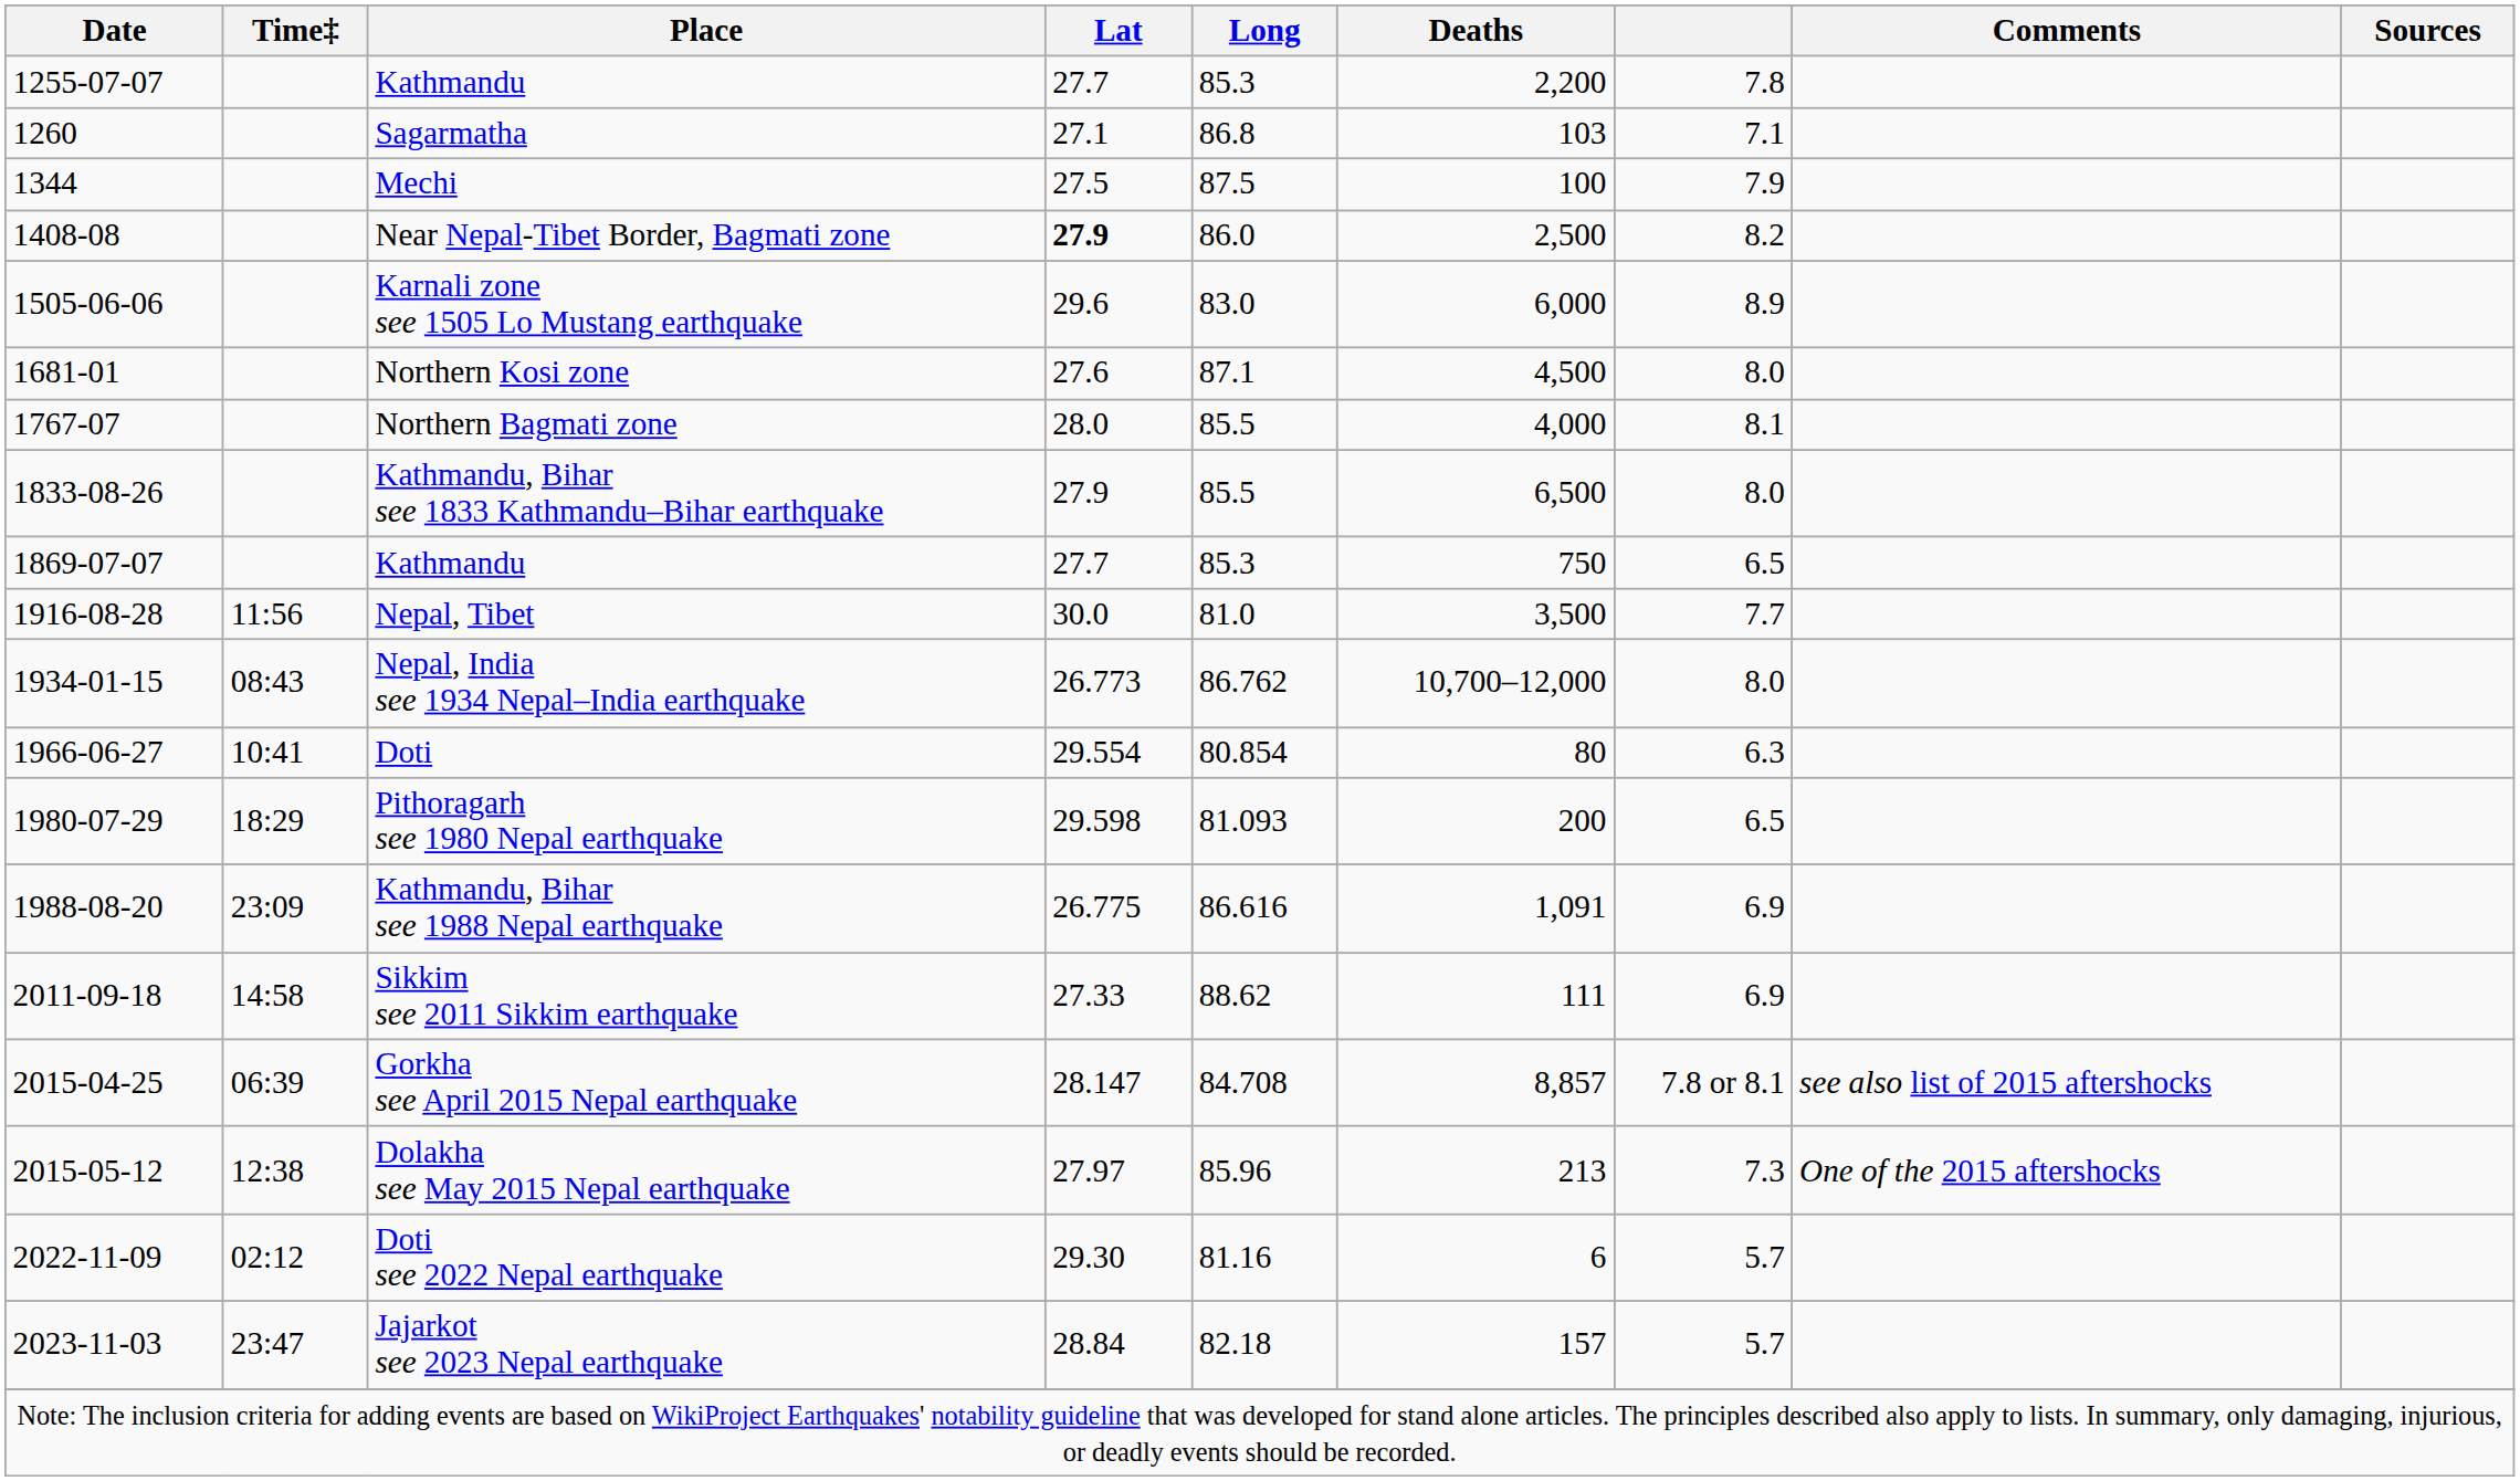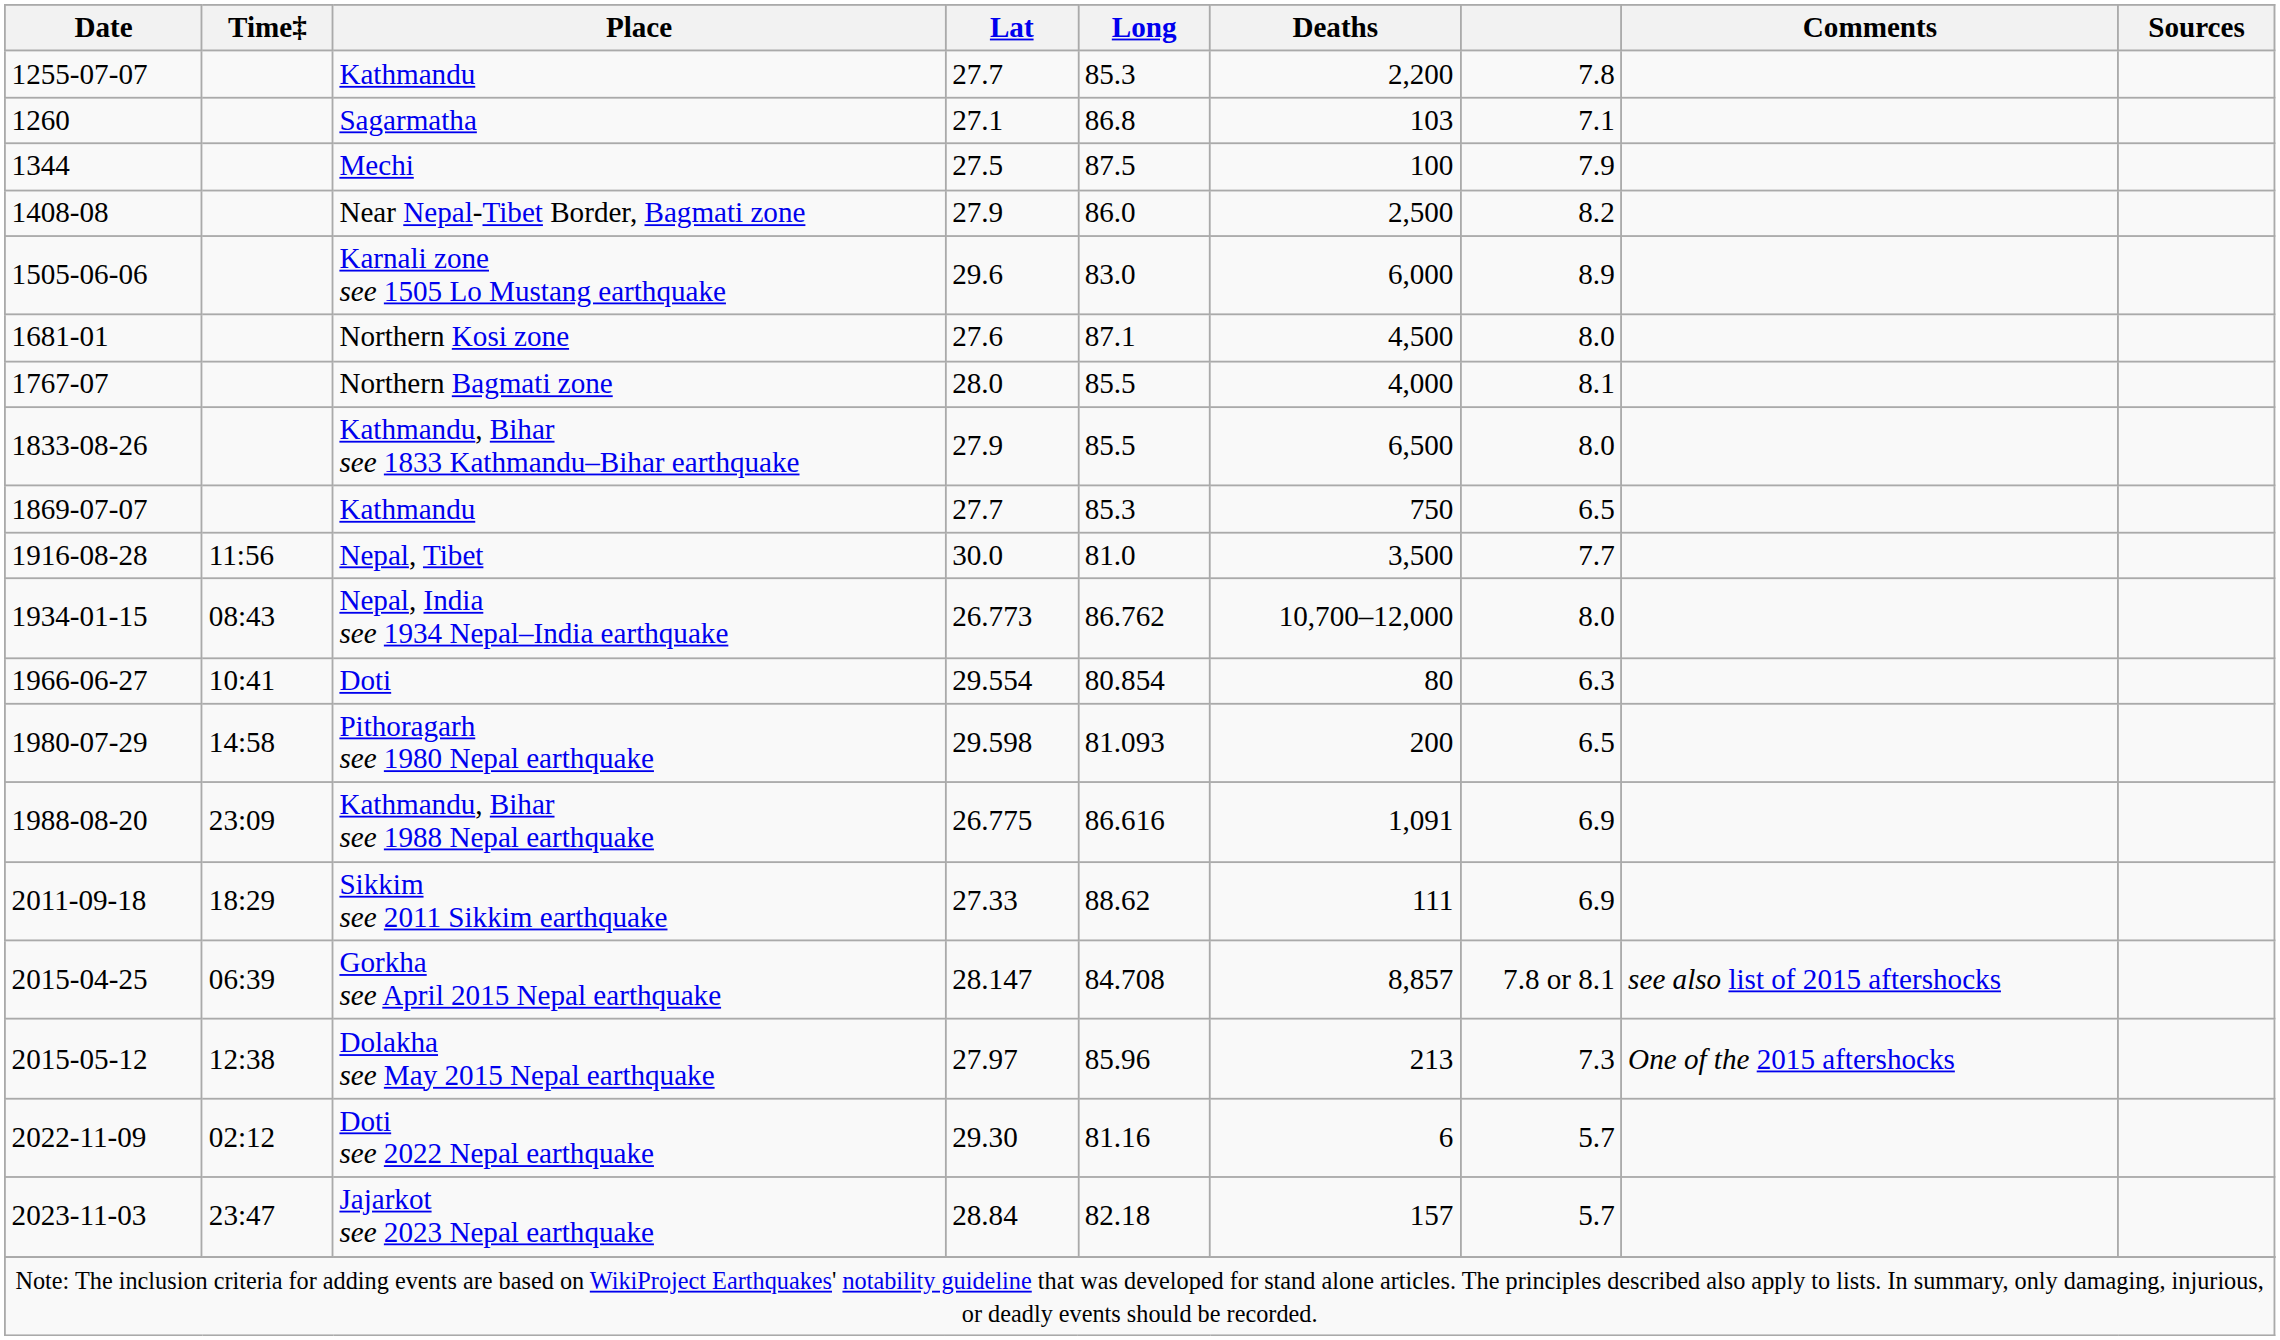Near Nepal-Tibet Border, Bagmati zone | Lat: bold -> normal
Pithoragarh see 1980 Nepal earthquake | Time‡: 18:29 -> 14:58
Sikkim see 2011 Sikkim earthquake | Time‡: 14:58 -> 18:29
